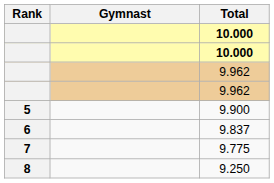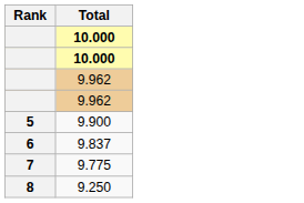- column: Gymnast
